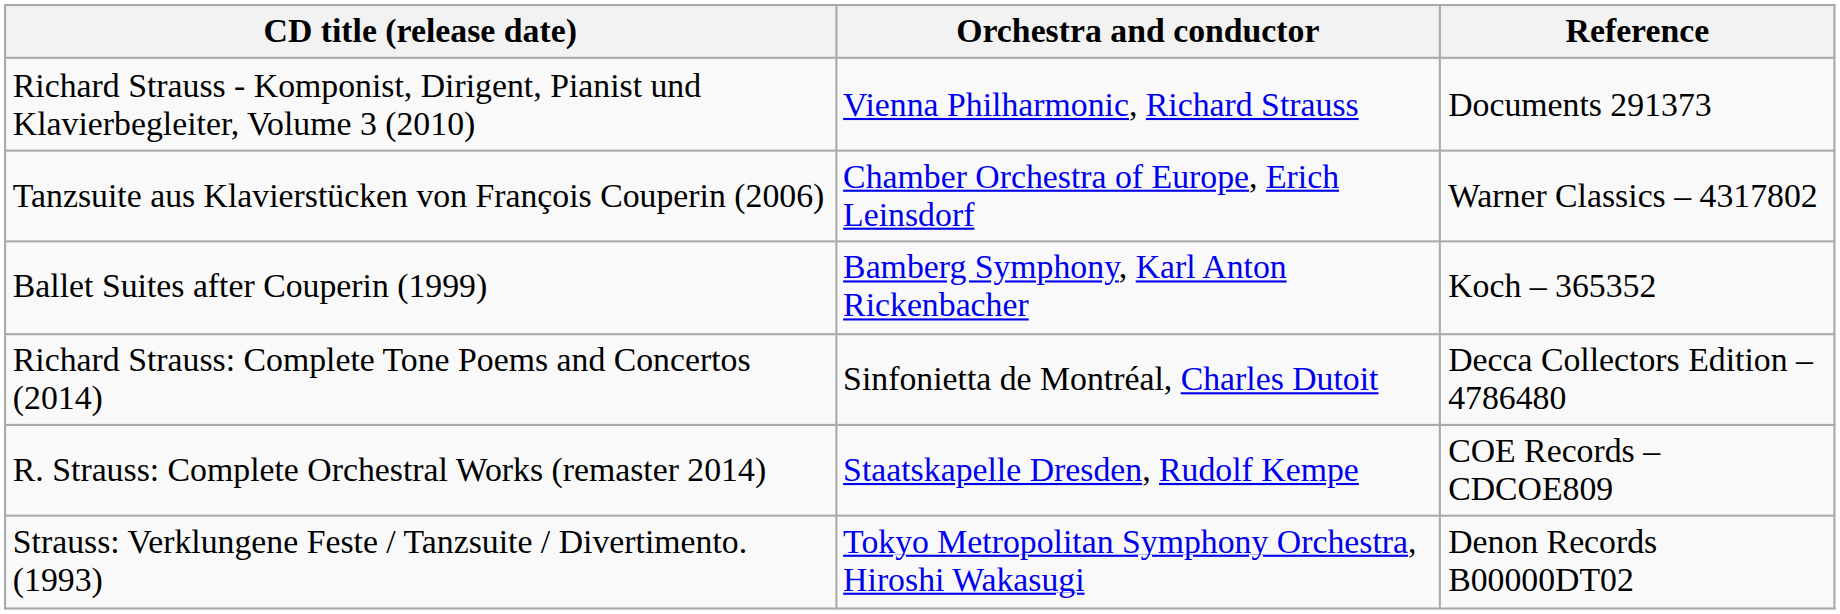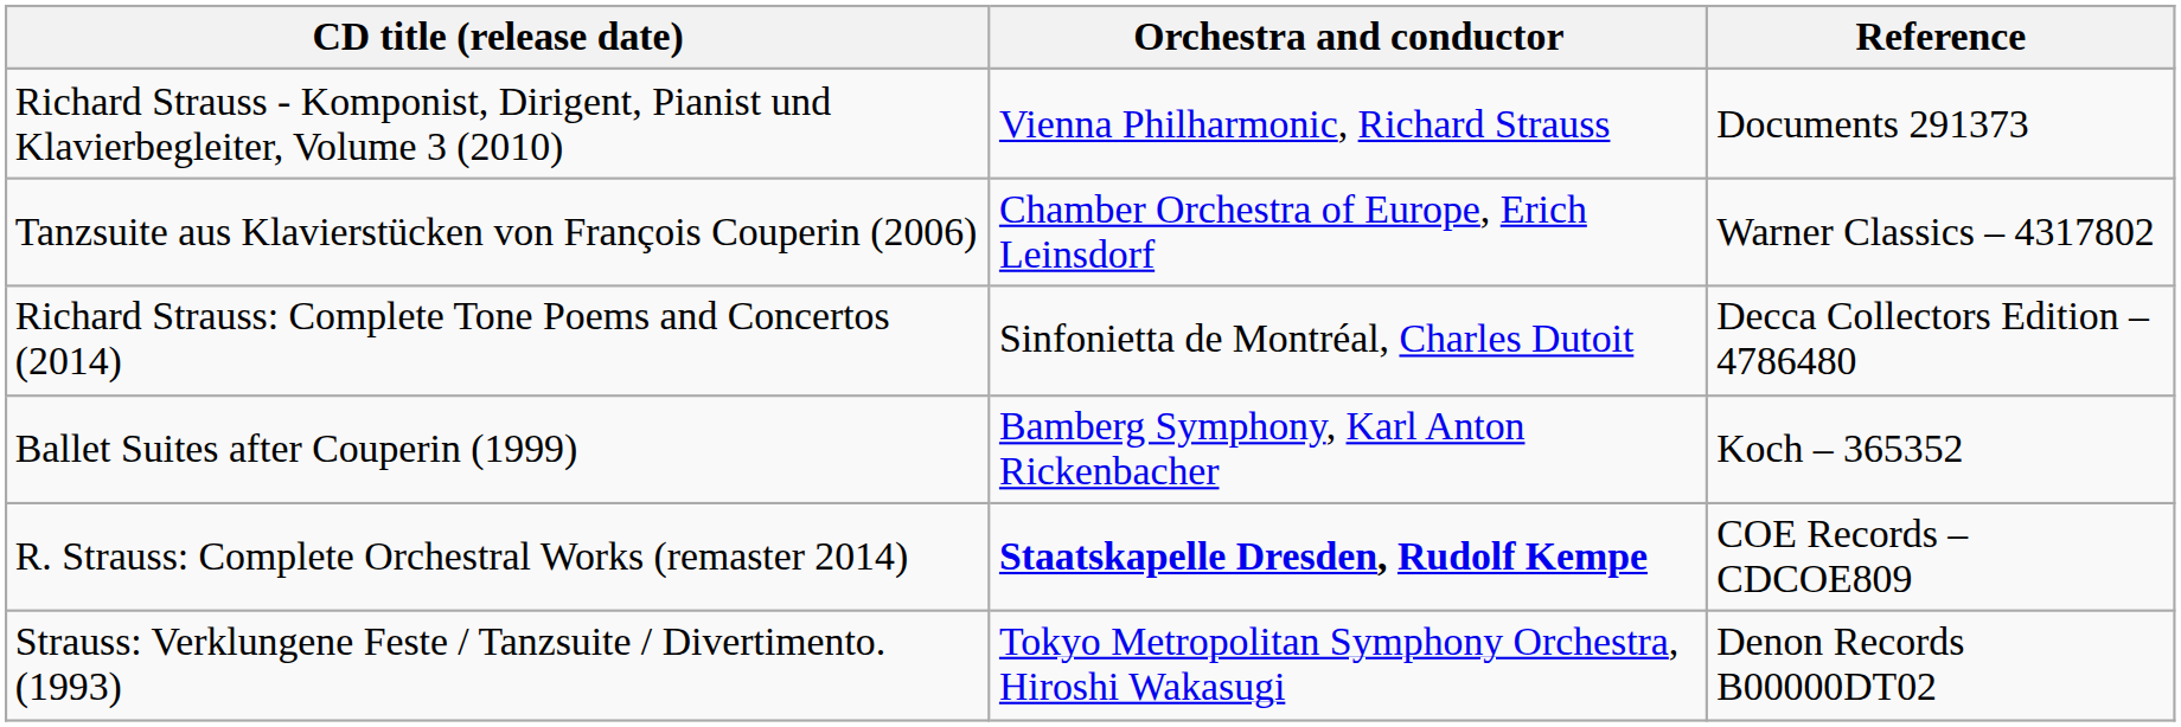rows swapped: Richard Strauss: Complete Tone Poems and Concertos (2014) <-> Ballet Suites after Couperin (1999)
R. Strauss: Complete Orchestral Works (remaster 2014) | Orchestra and conductor: normal -> bold
